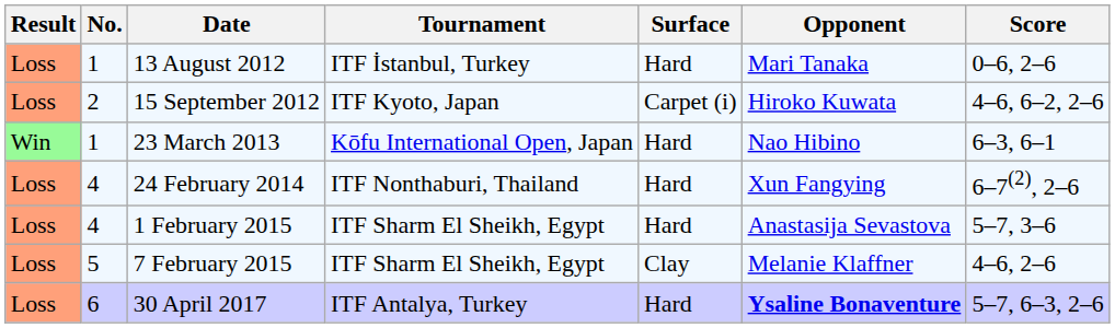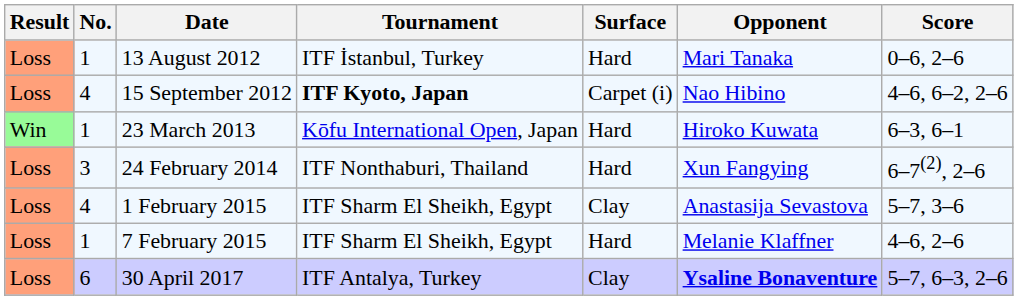15 September 2012 | No.: 2 -> 4
15 September 2012 | Tournament: normal -> bold
15 September 2012 | Opponent: Hiroko Kuwata -> Nao Hibino
23 March 2013 | Opponent: Nao Hibino -> Hiroko Kuwata
24 February 2014 | No.: 4 -> 3
1 February 2015 | Surface: Hard -> Clay
7 February 2015 | No.: 5 -> 1
7 February 2015 | Surface: Clay -> Hard
30 April 2017 | Surface: Hard -> Clay
